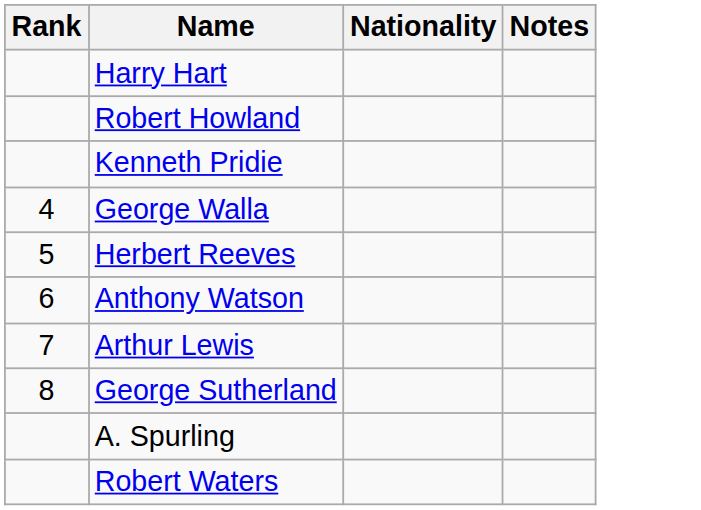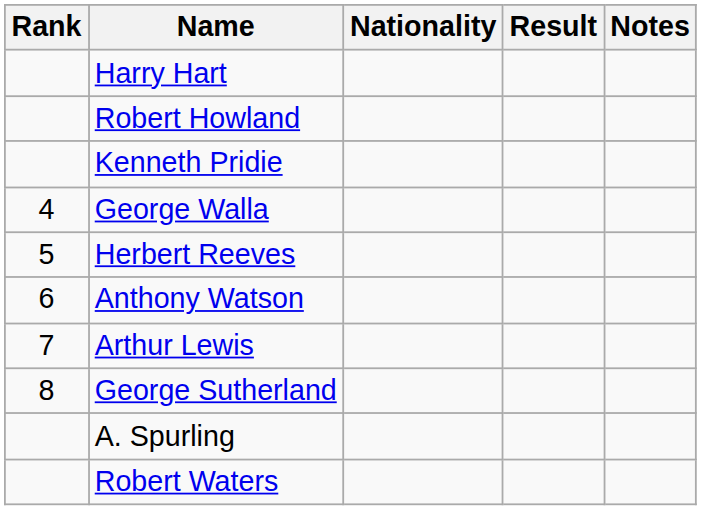+ column: Result
